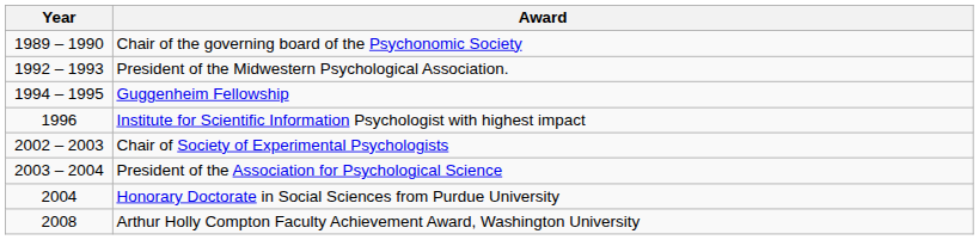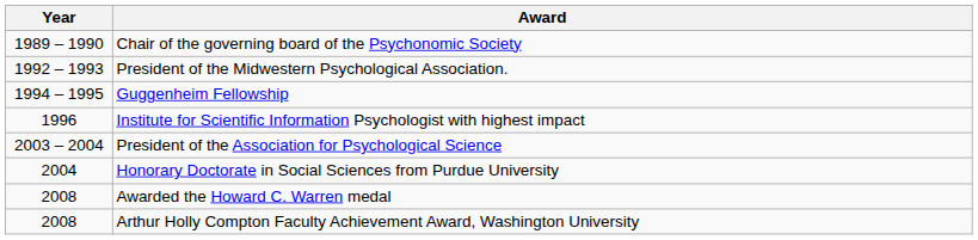- row: 2002 – 2003 | Chair of Society of Experimental Psychologists
+ row: 2008 | Awarded the Howard C. Warren medal
